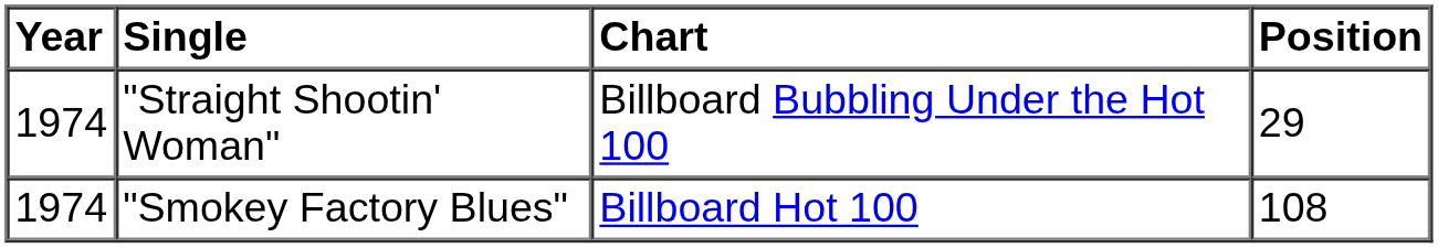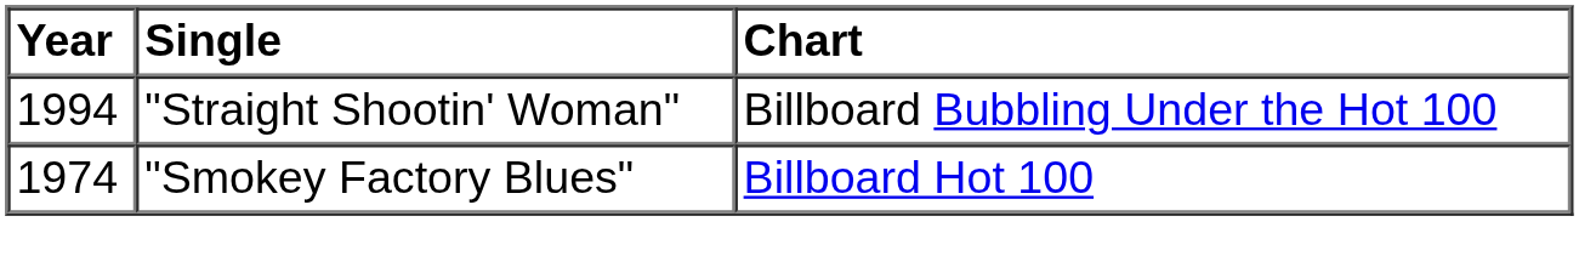- column: Position | 29 | 108
"Straight Shootin' Woman" | Year: 1974 -> 1994
